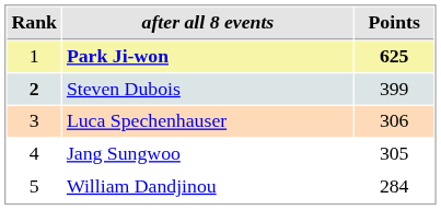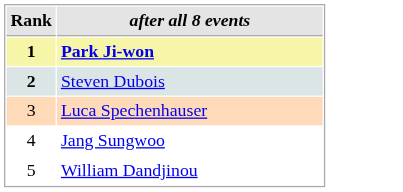- column: Points | 625 | 399 | 306 | 305 | 284
Park Ji-won | Rank: normal -> bold
